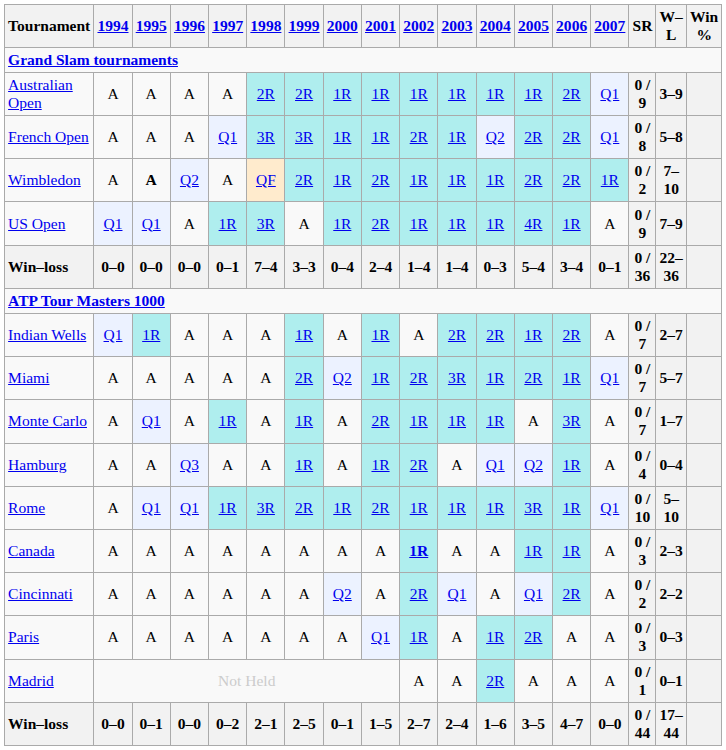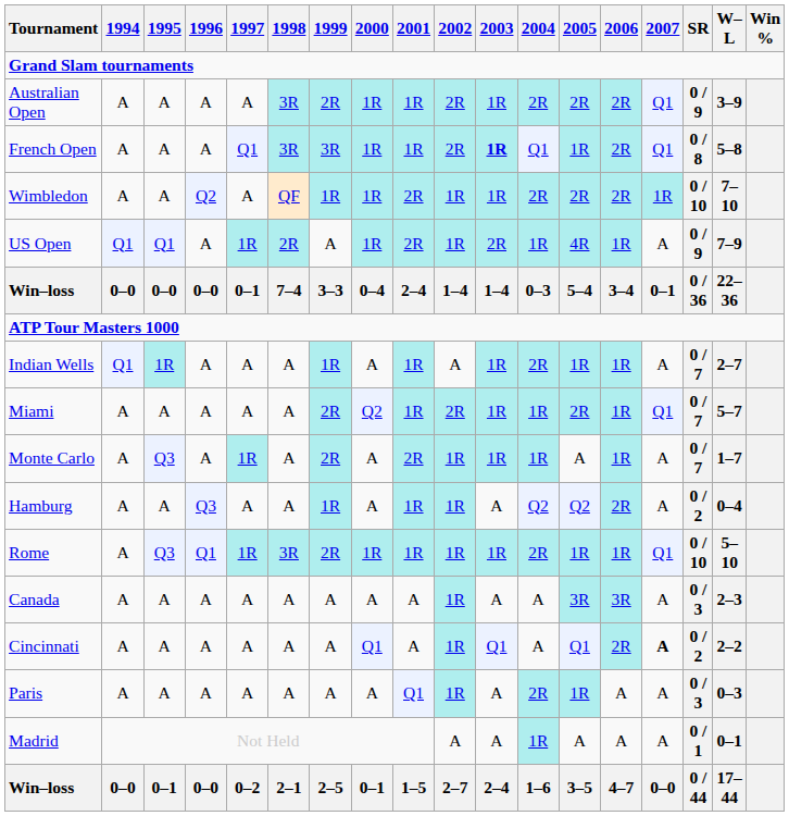Australian Open | 1998: 2R -> 3R
Australian Open | 2002: 1R -> 2R
Australian Open | 2004: 1R -> 2R
Australian Open | 2005: 1R -> 2R
French Open | 2003: normal -> bold
French Open | 2004: Q2 -> Q1
French Open | 2005: 2R -> 1R
Wimbledon | 1995: bold -> normal
Wimbledon | 1999: 2R -> 1R
Wimbledon | 2004: 1R -> 2R
Wimbledon | SR: 0 / 2 -> 0 / 10
US Open | 1998: 3R -> 2R
US Open | 2003: 1R -> 2R
Indian Wells | 2003: 2R -> 1R
Indian Wells | 2006: 2R -> 1R
Miami | 2003: 3R -> 1R
Monte Carlo | 1995: Q1 -> Q3
Monte Carlo | 1999: 1R -> 2R
Monte Carlo | 2006: 3R -> 1R
Hamburg | 2002: 2R -> 1R
Hamburg | 2004: Q1 -> Q2
Hamburg | 2006: 1R -> 2R
Hamburg | SR: 0 / 4 -> 0 / 2
Rome | 1995: Q1 -> Q3
Rome | 2001: 2R -> 1R
Rome | 2004: 1R -> 2R
Rome | 2005: 3R -> 1R
Canada | 2002: bold -> normal
Canada | 2005: 1R -> 3R
Canada | 2006: 1R -> 3R
Cincinnati | 2000: Q2 -> Q1
Cincinnati | 2002: 2R -> 1R
Cincinnati | 2007: normal -> bold
Paris | 2004: 1R -> 2R
Paris | 2005: 2R -> 1R
Madrid | 2004: 2R -> 1R
